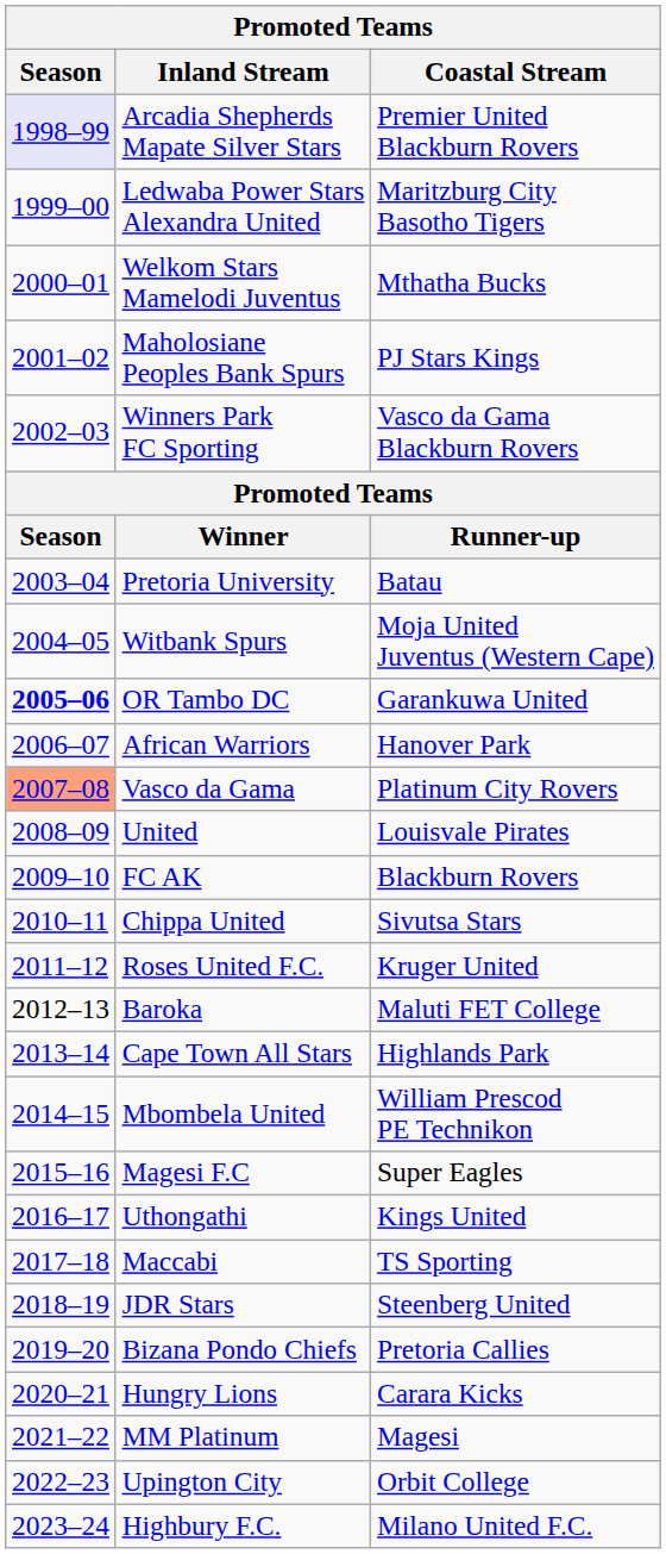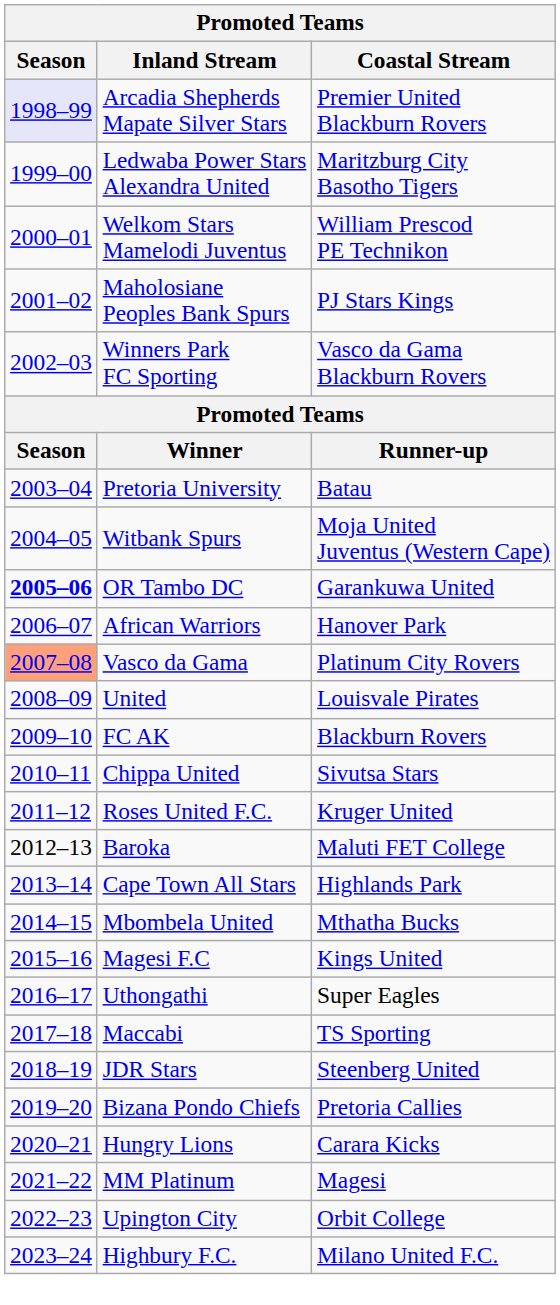Welkom Stars Mamelodi Juventus | Coastal Stream: Mthatha Bucks -> William Prescod PE Technikon
Mbombela United | Coastal Stream: William Prescod PE Technikon -> Mthatha Bucks
Magesi F.C | Coastal Stream: Super Eagles -> Kings United
Uthongathi | Coastal Stream: Kings United -> Super Eagles
